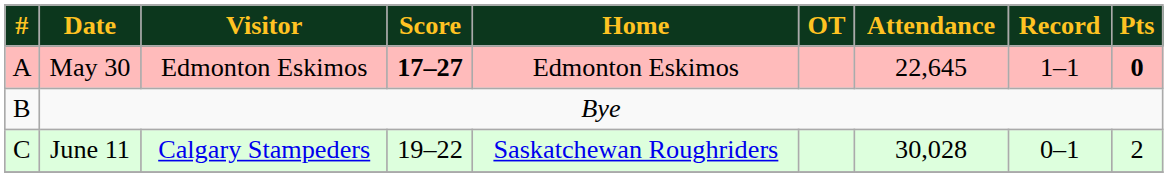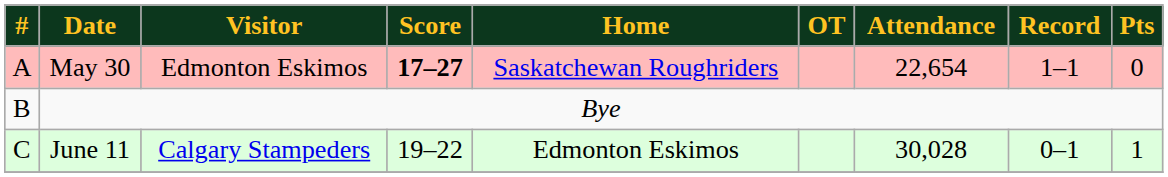May 30 | Home: Edmonton Eskimos -> Saskatchewan Roughriders
May 30 | Attendance: 22,645 -> 22,654
May 30 | Pts: bold -> normal
June 11 | Home: Saskatchewan Roughriders -> Edmonton Eskimos
June 11 | Pts: 2 -> 1
